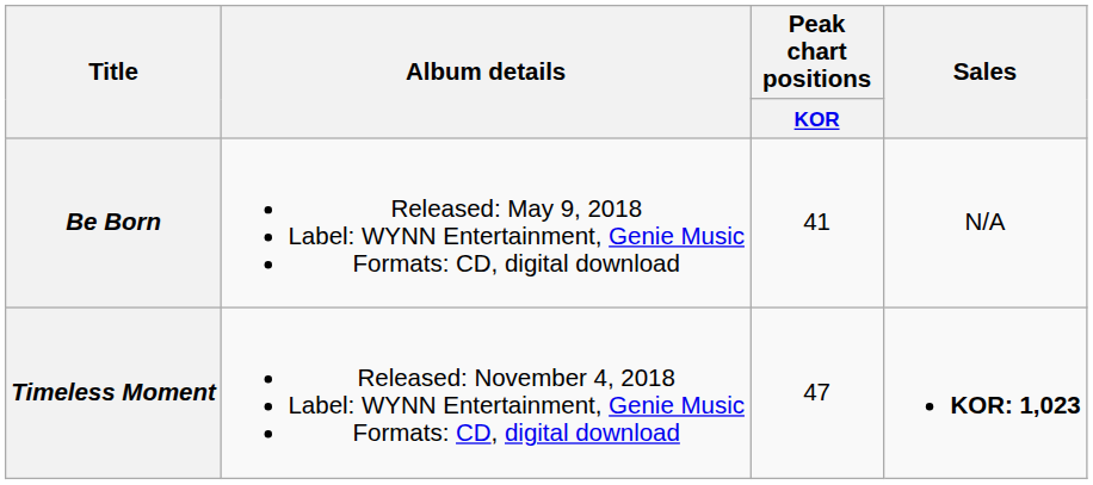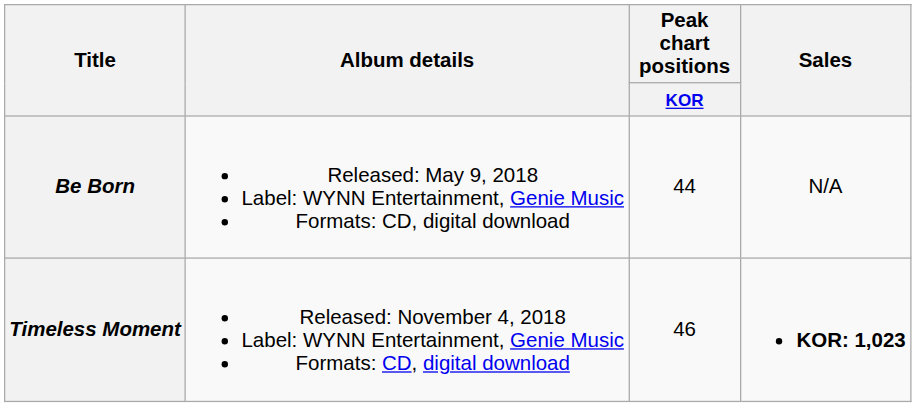Be Born | Peak chart positions / KOR: 41 -> 44
Timeless Moment | Peak chart positions / KOR: 47 -> 46
